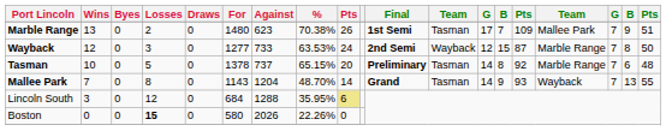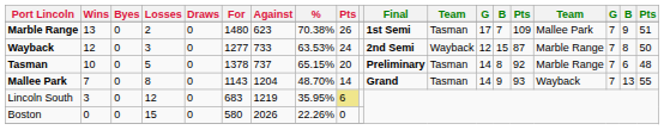Lincoln South | For: 684 -> 683
Lincoln South | Against: 1288 -> 1219
Boston | Losses: bold -> normal
